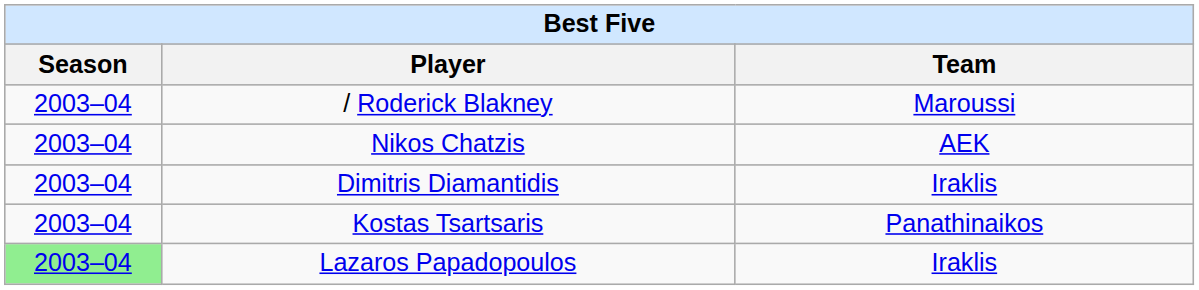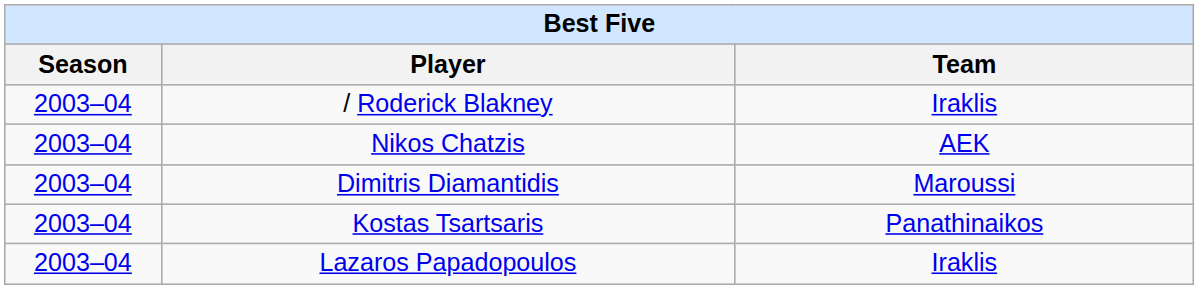/ Roderick Blakney | Team: Maroussi -> Iraklis
Dimitris Diamantidis | Team: Iraklis -> Maroussi
Lazaros Papadopoulos | Season: lightgreen background -> no background
